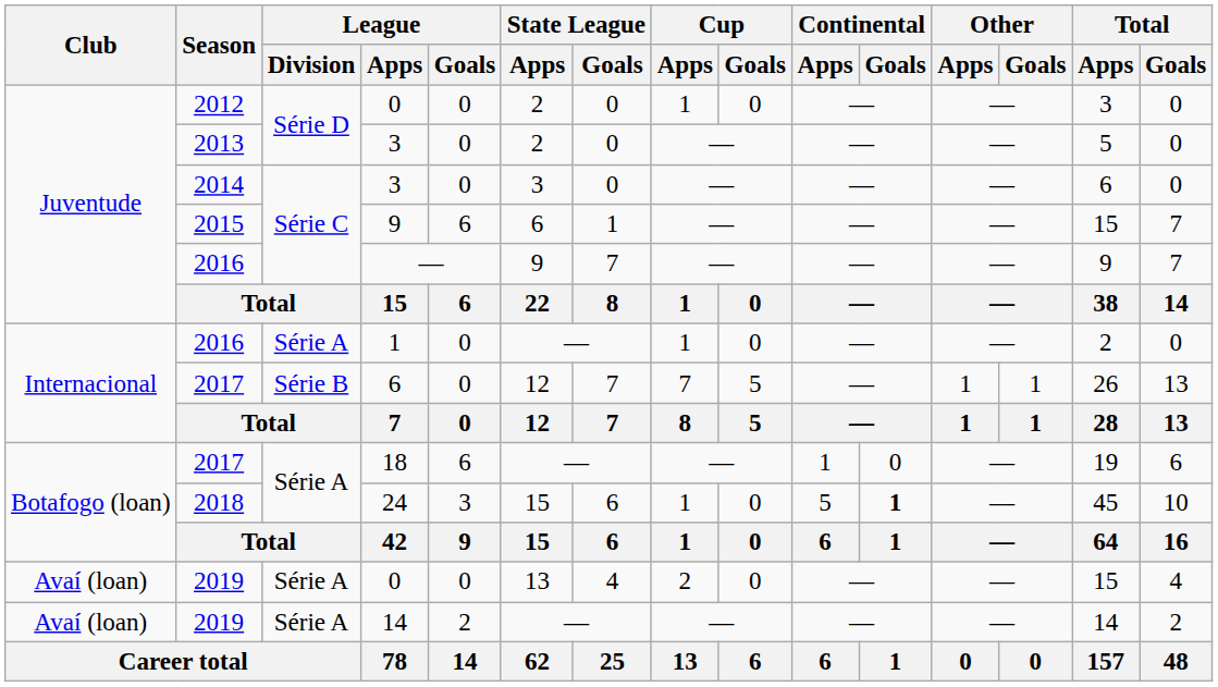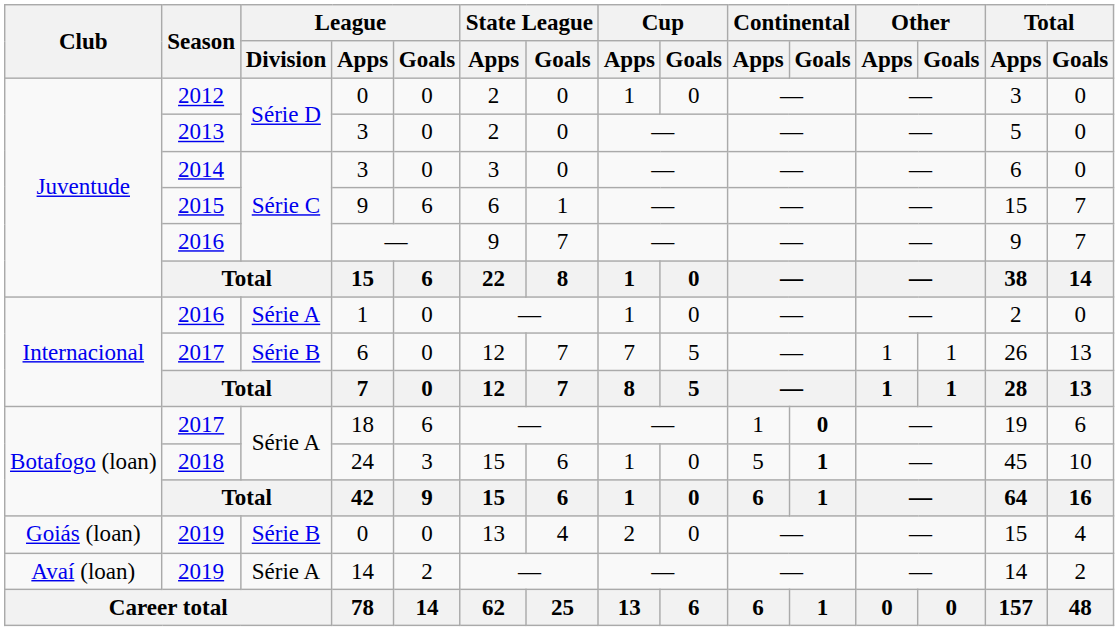18 | Continental / Goals: normal -> bold
2019 / 0 | Club: Avaí (loan) -> Goiás (loan)
2019 / 0 | League / Division: Série A -> Série B
